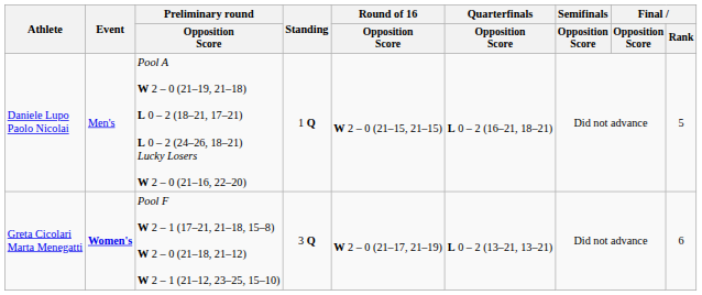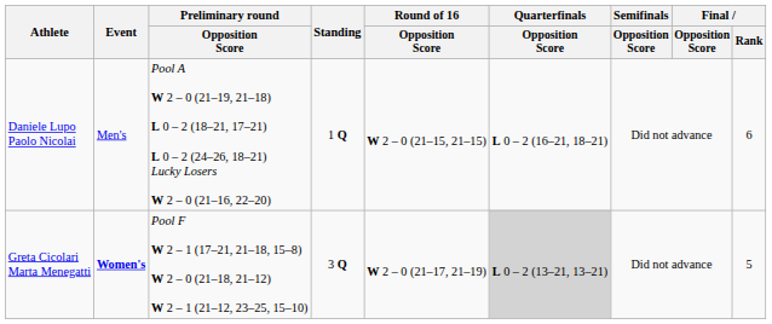Daniele Lupo Paolo Nicolai | Final / Rank: 5 -> 6
Greta Cicolari Marta Menegatti | Quarterfinals / Opposition Score: no background -> lightgrey background
Greta Cicolari Marta Menegatti | Final / Rank: 6 -> 5
